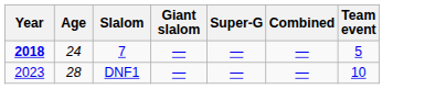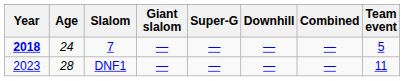+ column: Downhill | — | —
DNF1 | Team event: 10 -> 11
